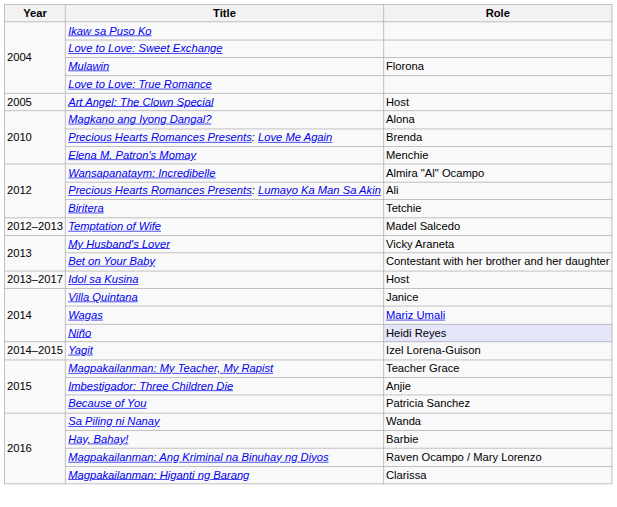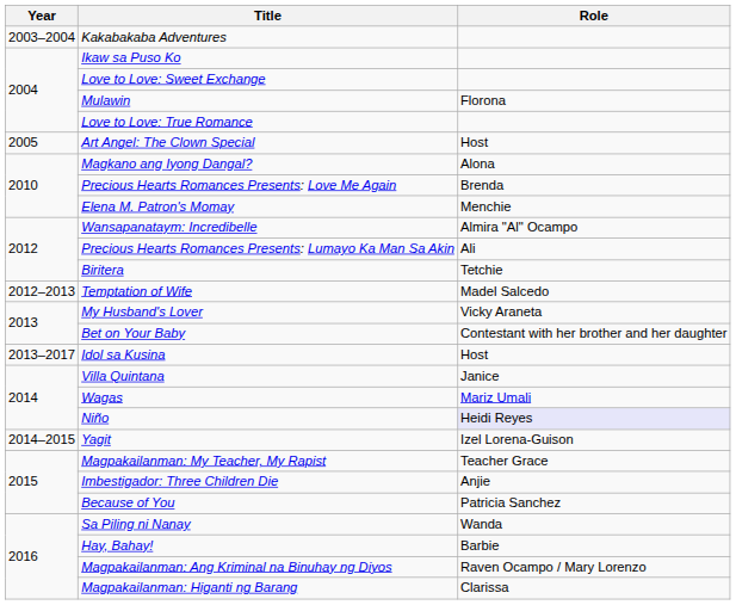+ row: 2003–2004 | Kakabakaba Adventures
